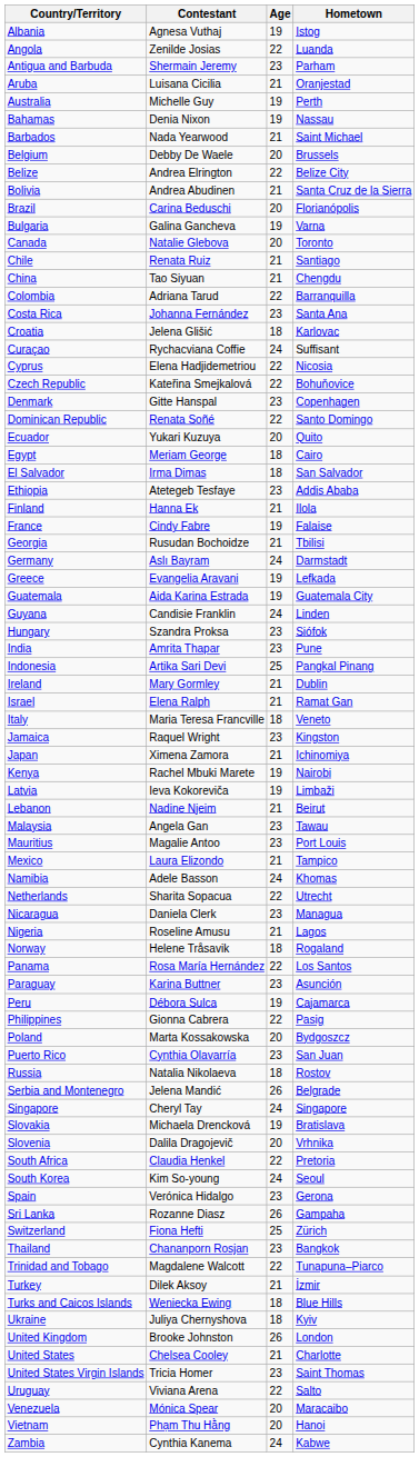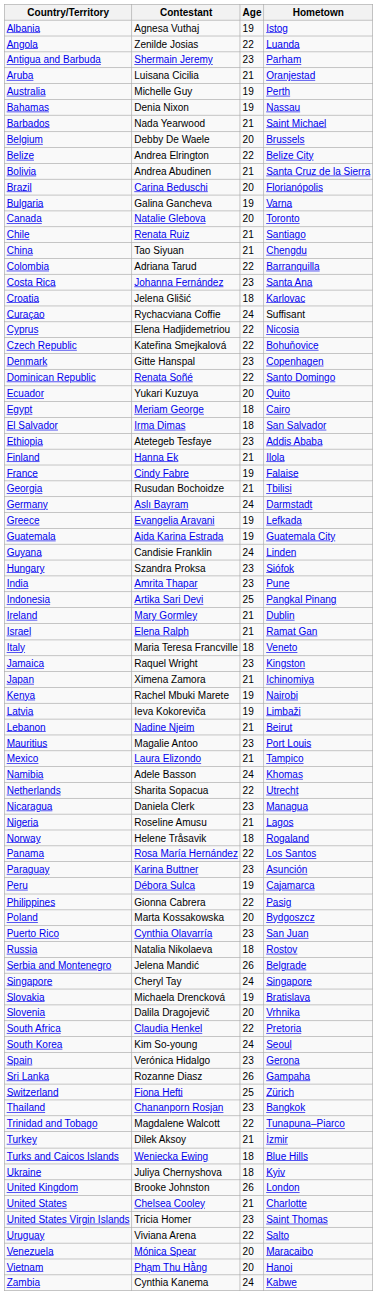- row: Malaysia | Angela Gan | 23 | Tawau
